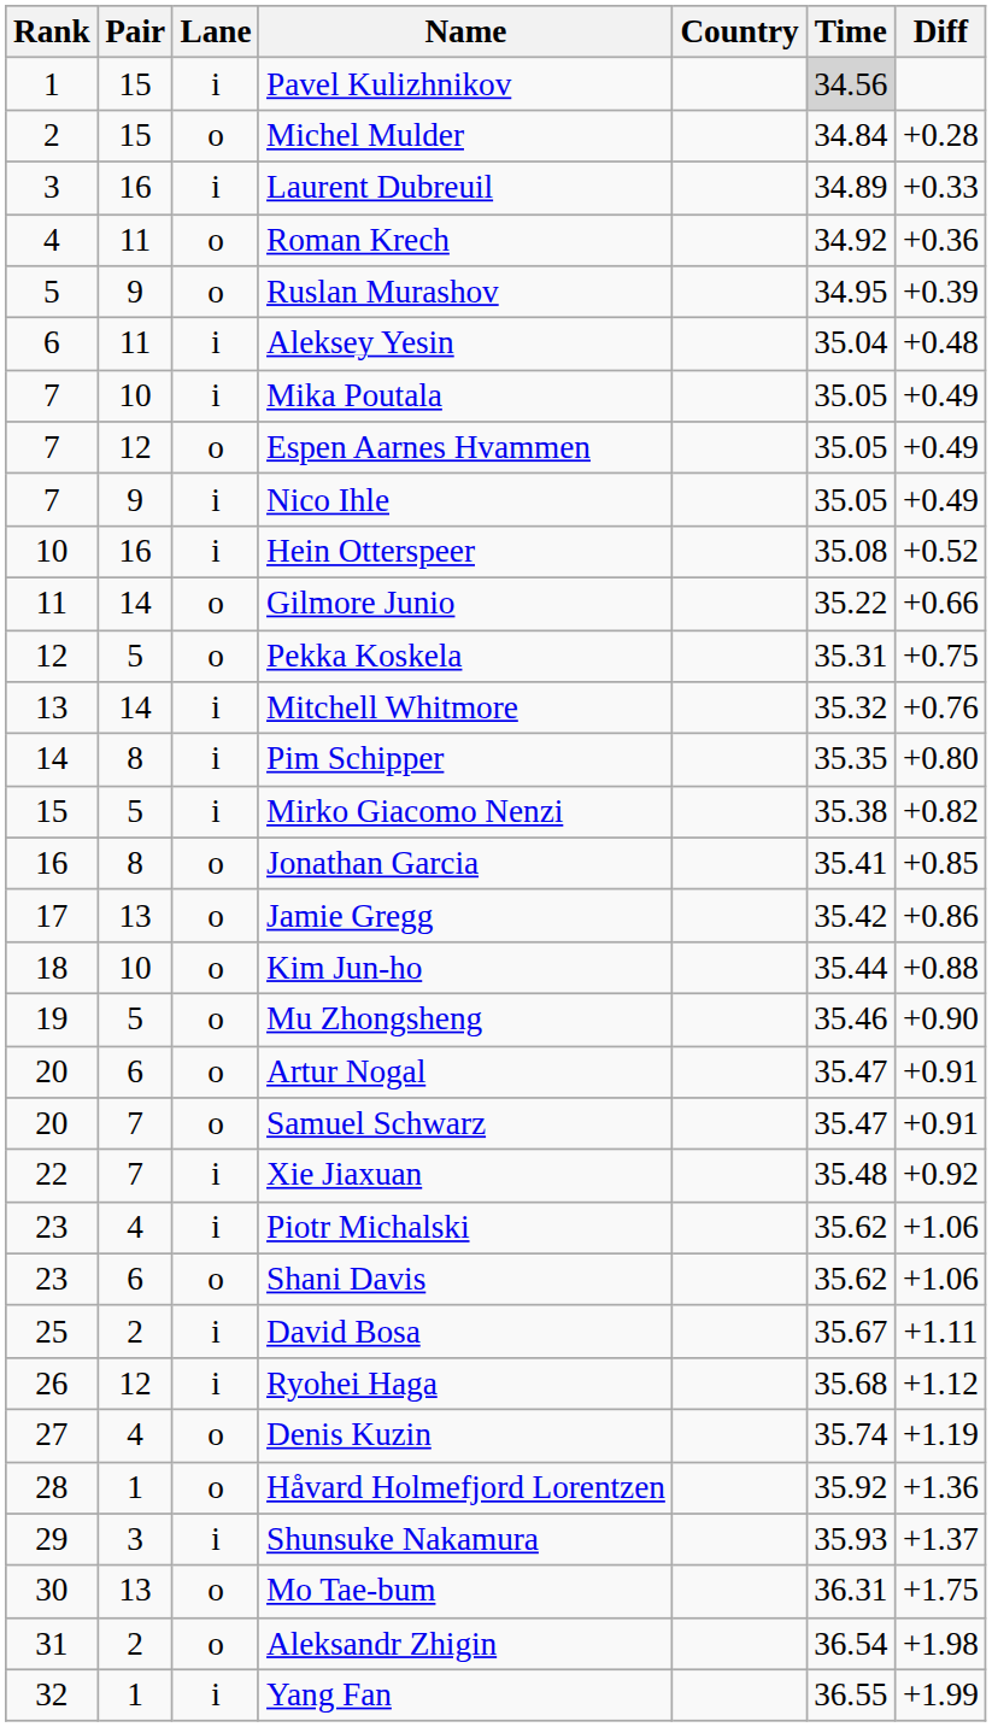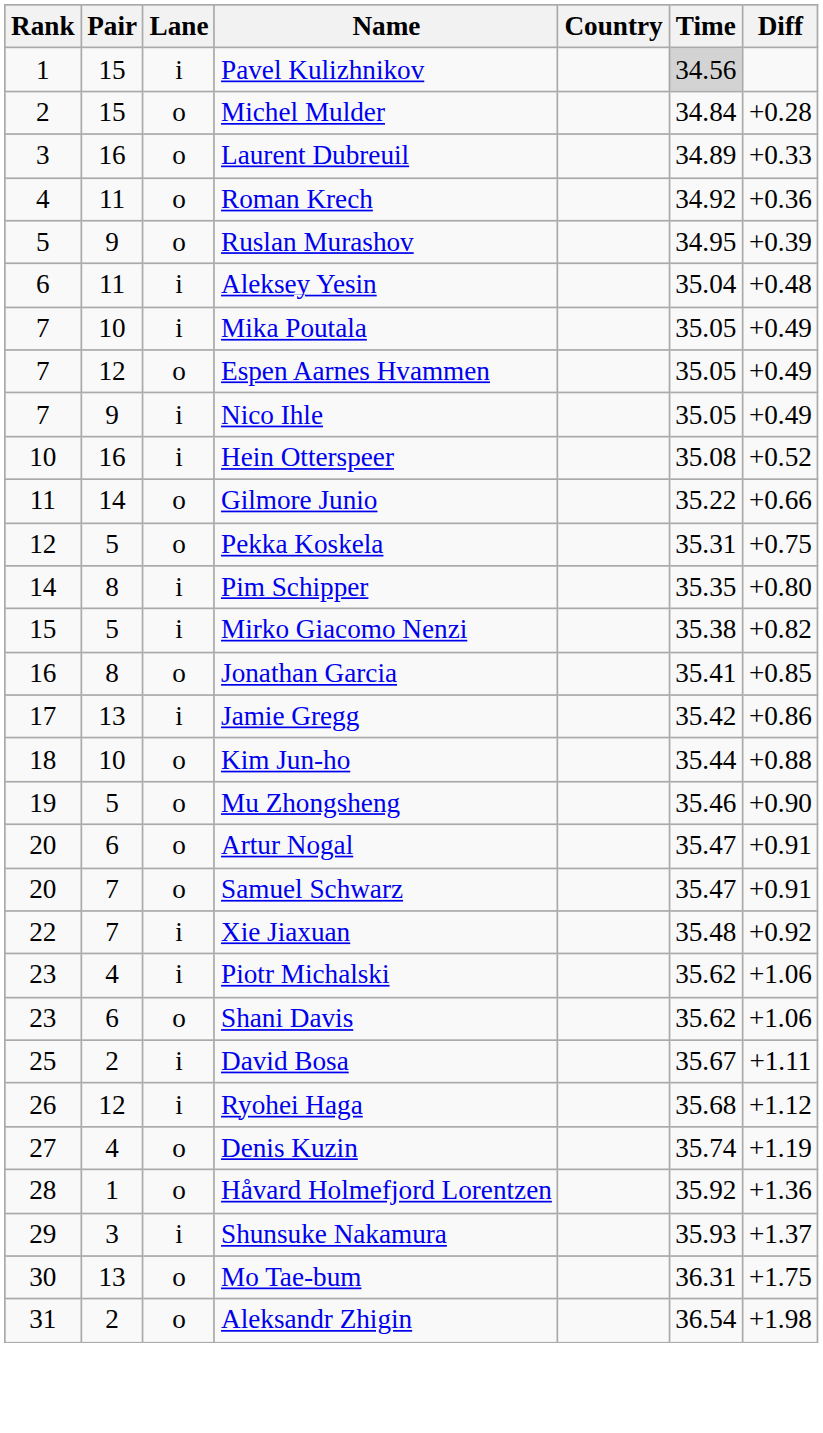Laurent Dubreuil | Lane: i -> o
- row: 13 | 14 | i | Mitchell Whitmore | 35.32 | +0.76
Jamie Gregg | Lane: o -> i
- row: 32 | 1 | i | Yang Fan | 36.55 | +1.99
